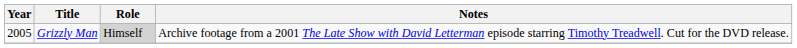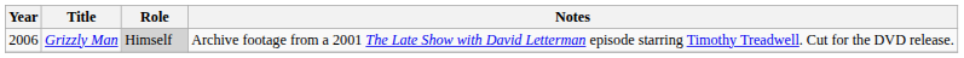Grizzly Man | Year: 2005 -> 2006
